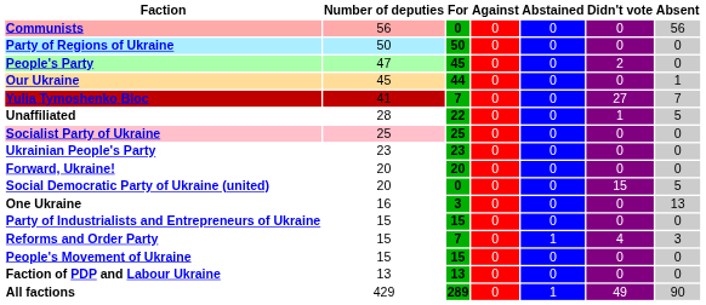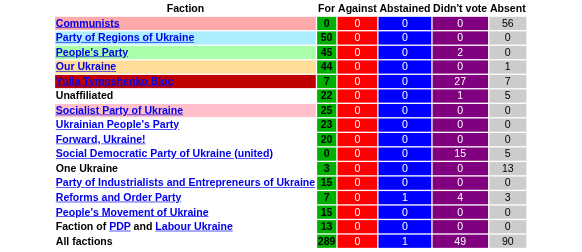- column: Number of deputies | 56 | 50 | 47 | 45 | 41 | 28 | 25 | 23 | 20 | 20 | 16 | 15 | 15 | 15 | 13 | 429
